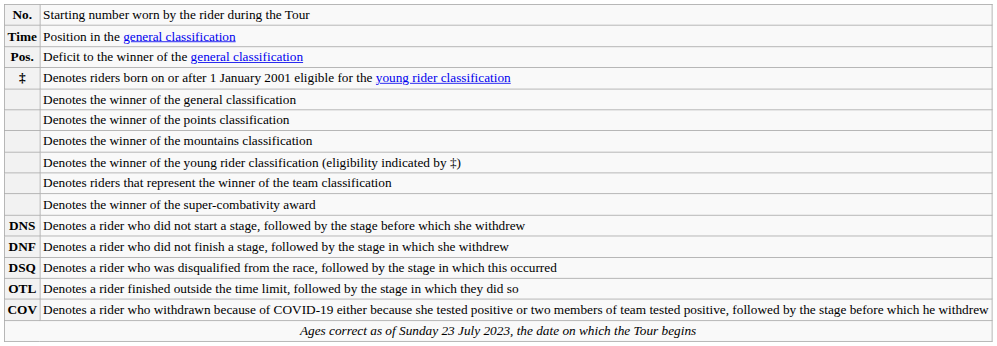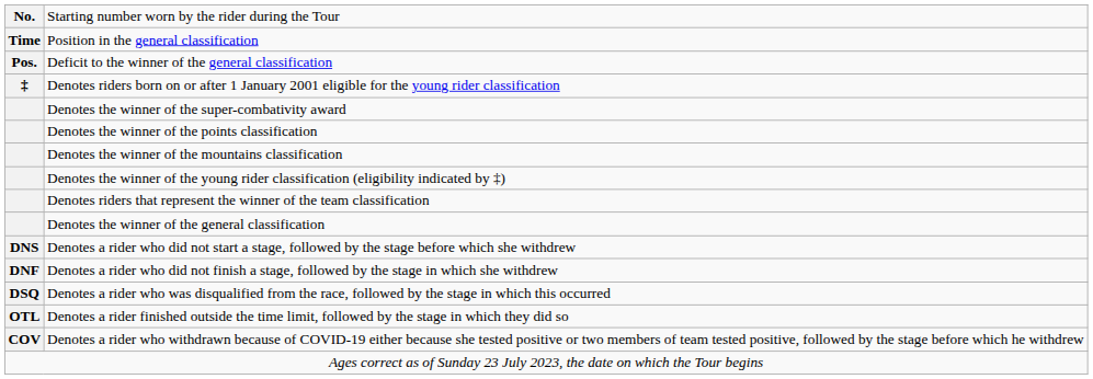rows swapped: Denotes the winner of the general classification <-> Denotes the winner of the super-combativity award
